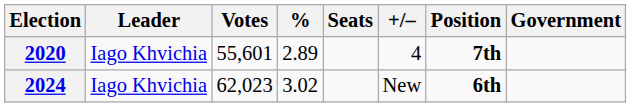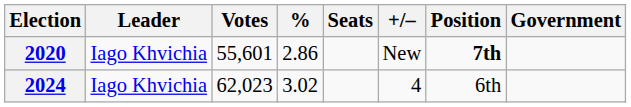2020 | %: 2.89 -> 2.86
2020 | +/–: 4 -> New
2024 | +/–: New -> 4
2024 | Position: bold -> normal
